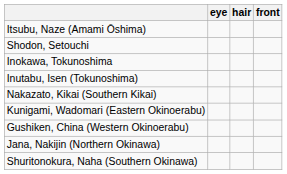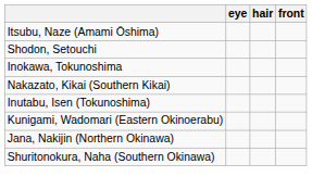rows swapped: Inutabu, Isen (Tokunoshima) <-> Nakazato, Kikai (Southern Kikai)
- row: Gushiken, China (Western Okinoerabu)
